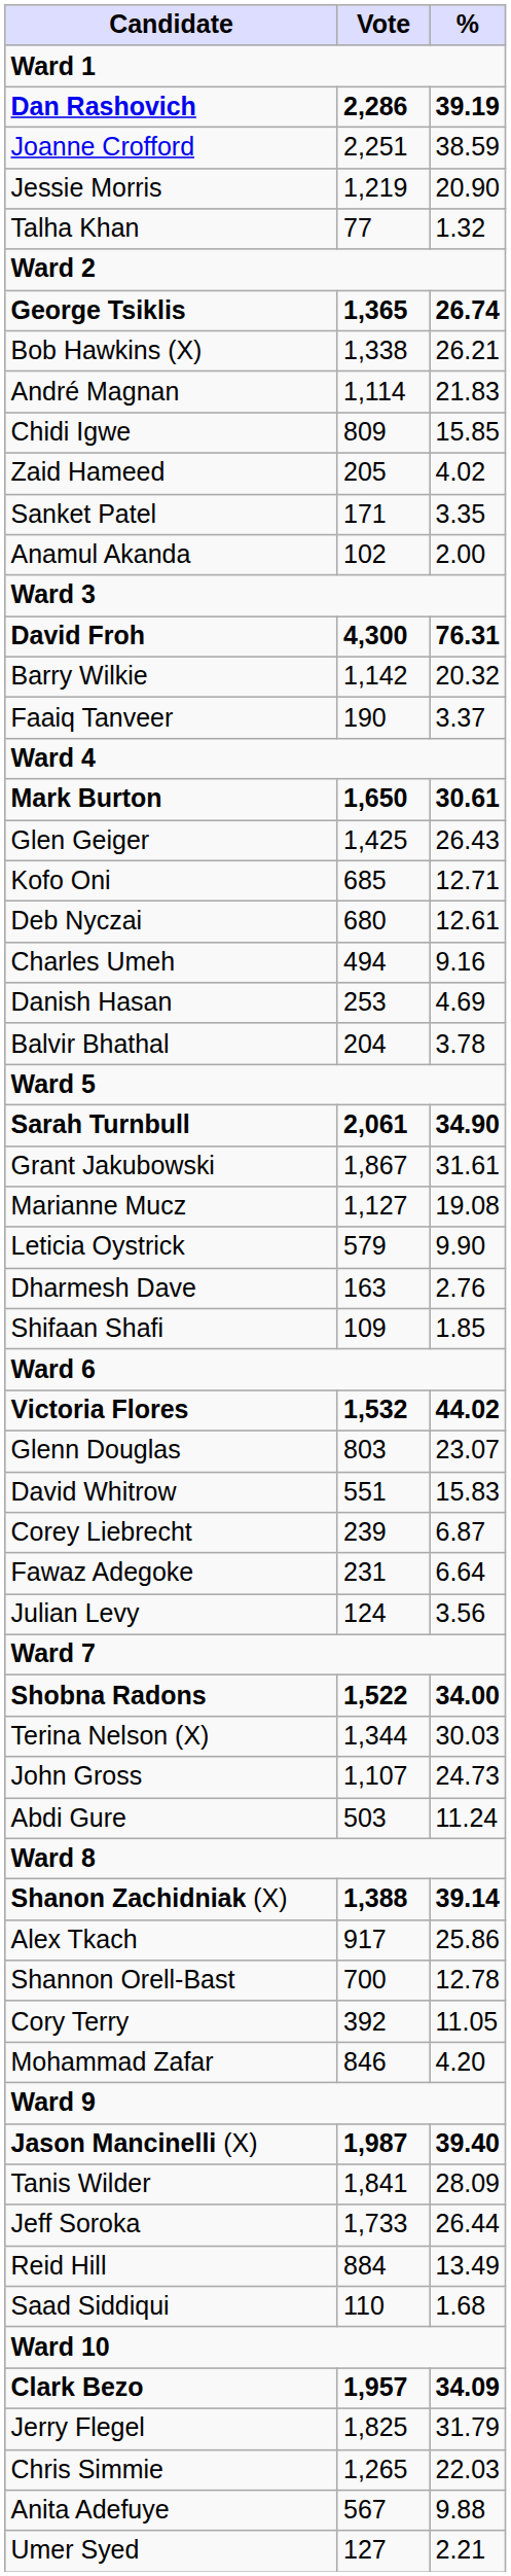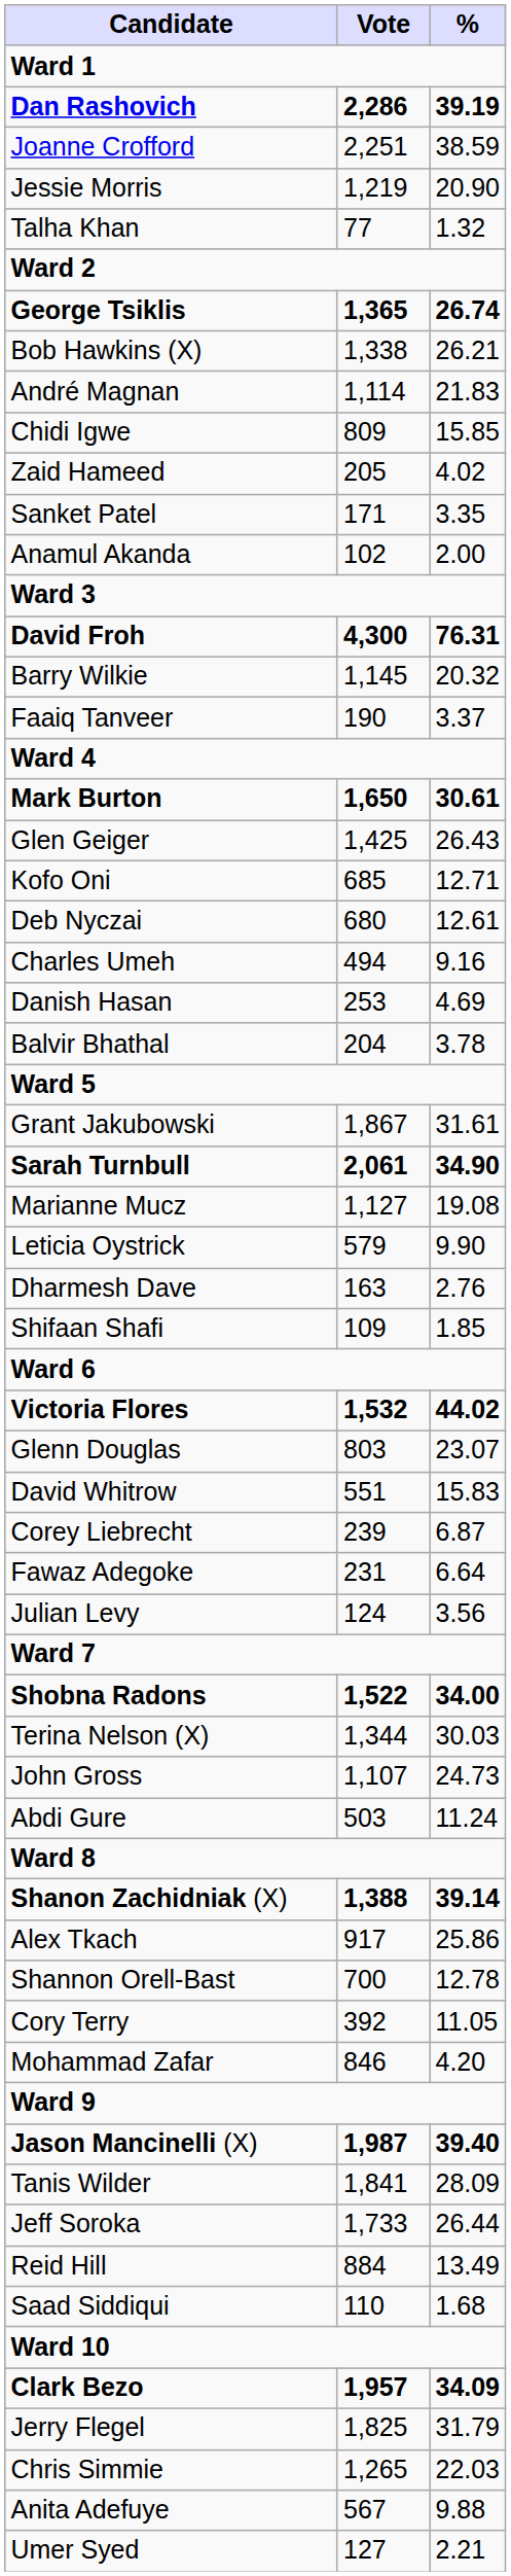Barry Wilkie | Vote: 1,142 -> 1,145
rows swapped: Sarah Turnbull <-> Grant Jakubowski
